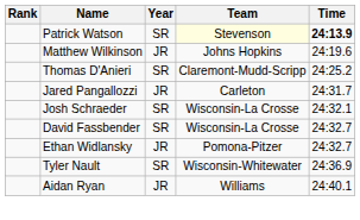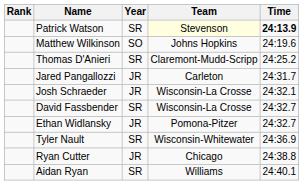Matthew Wilkinson | Year: JR -> SO
Josh Schraeder | Year: SR -> JR
+ row: Ryan Cutter | JR | Chicago | 24:38.8
Aidan Ryan | Year: JR -> SR
